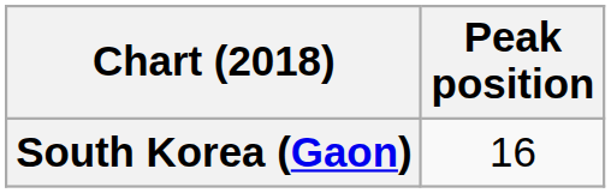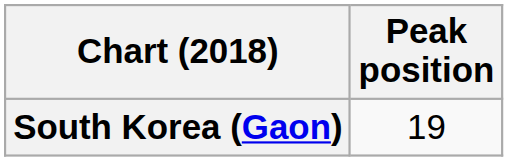South Korea (Gaon) | Peak position: 16 -> 19
